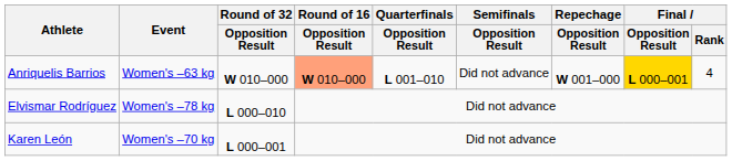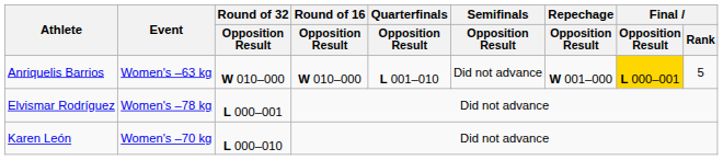Anriquelis Barrios | Round of 16 / Opposition Result: lightsalmon background -> no background
Anriquelis Barrios | Final / Rank: 4 -> 5
Elvismar Rodríguez | Round of 32 / Opposition Result: L 000–010 -> L 000–001
Karen León | Round of 32 / Opposition Result: L 000–001 -> L 000–010
